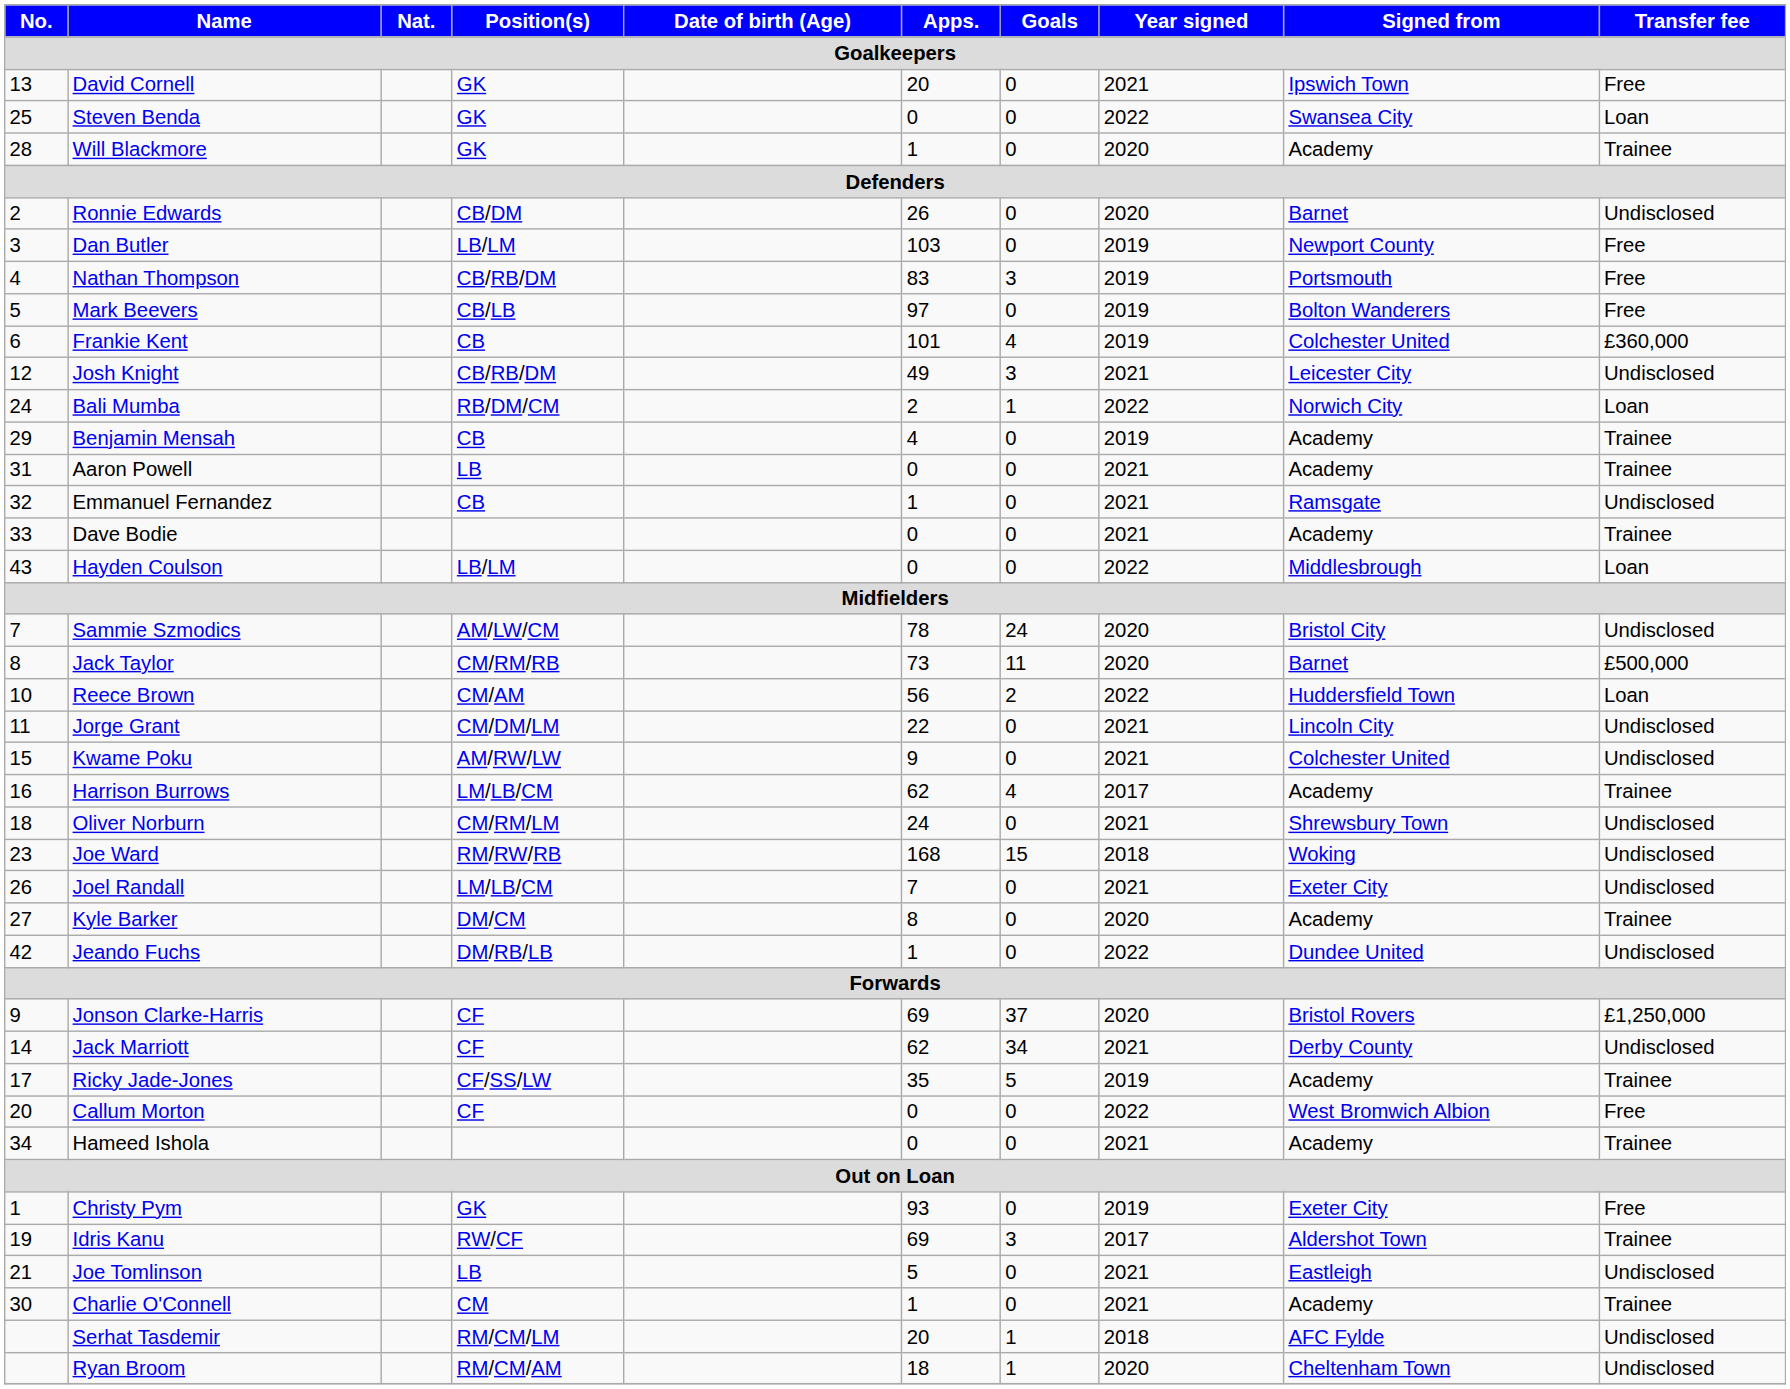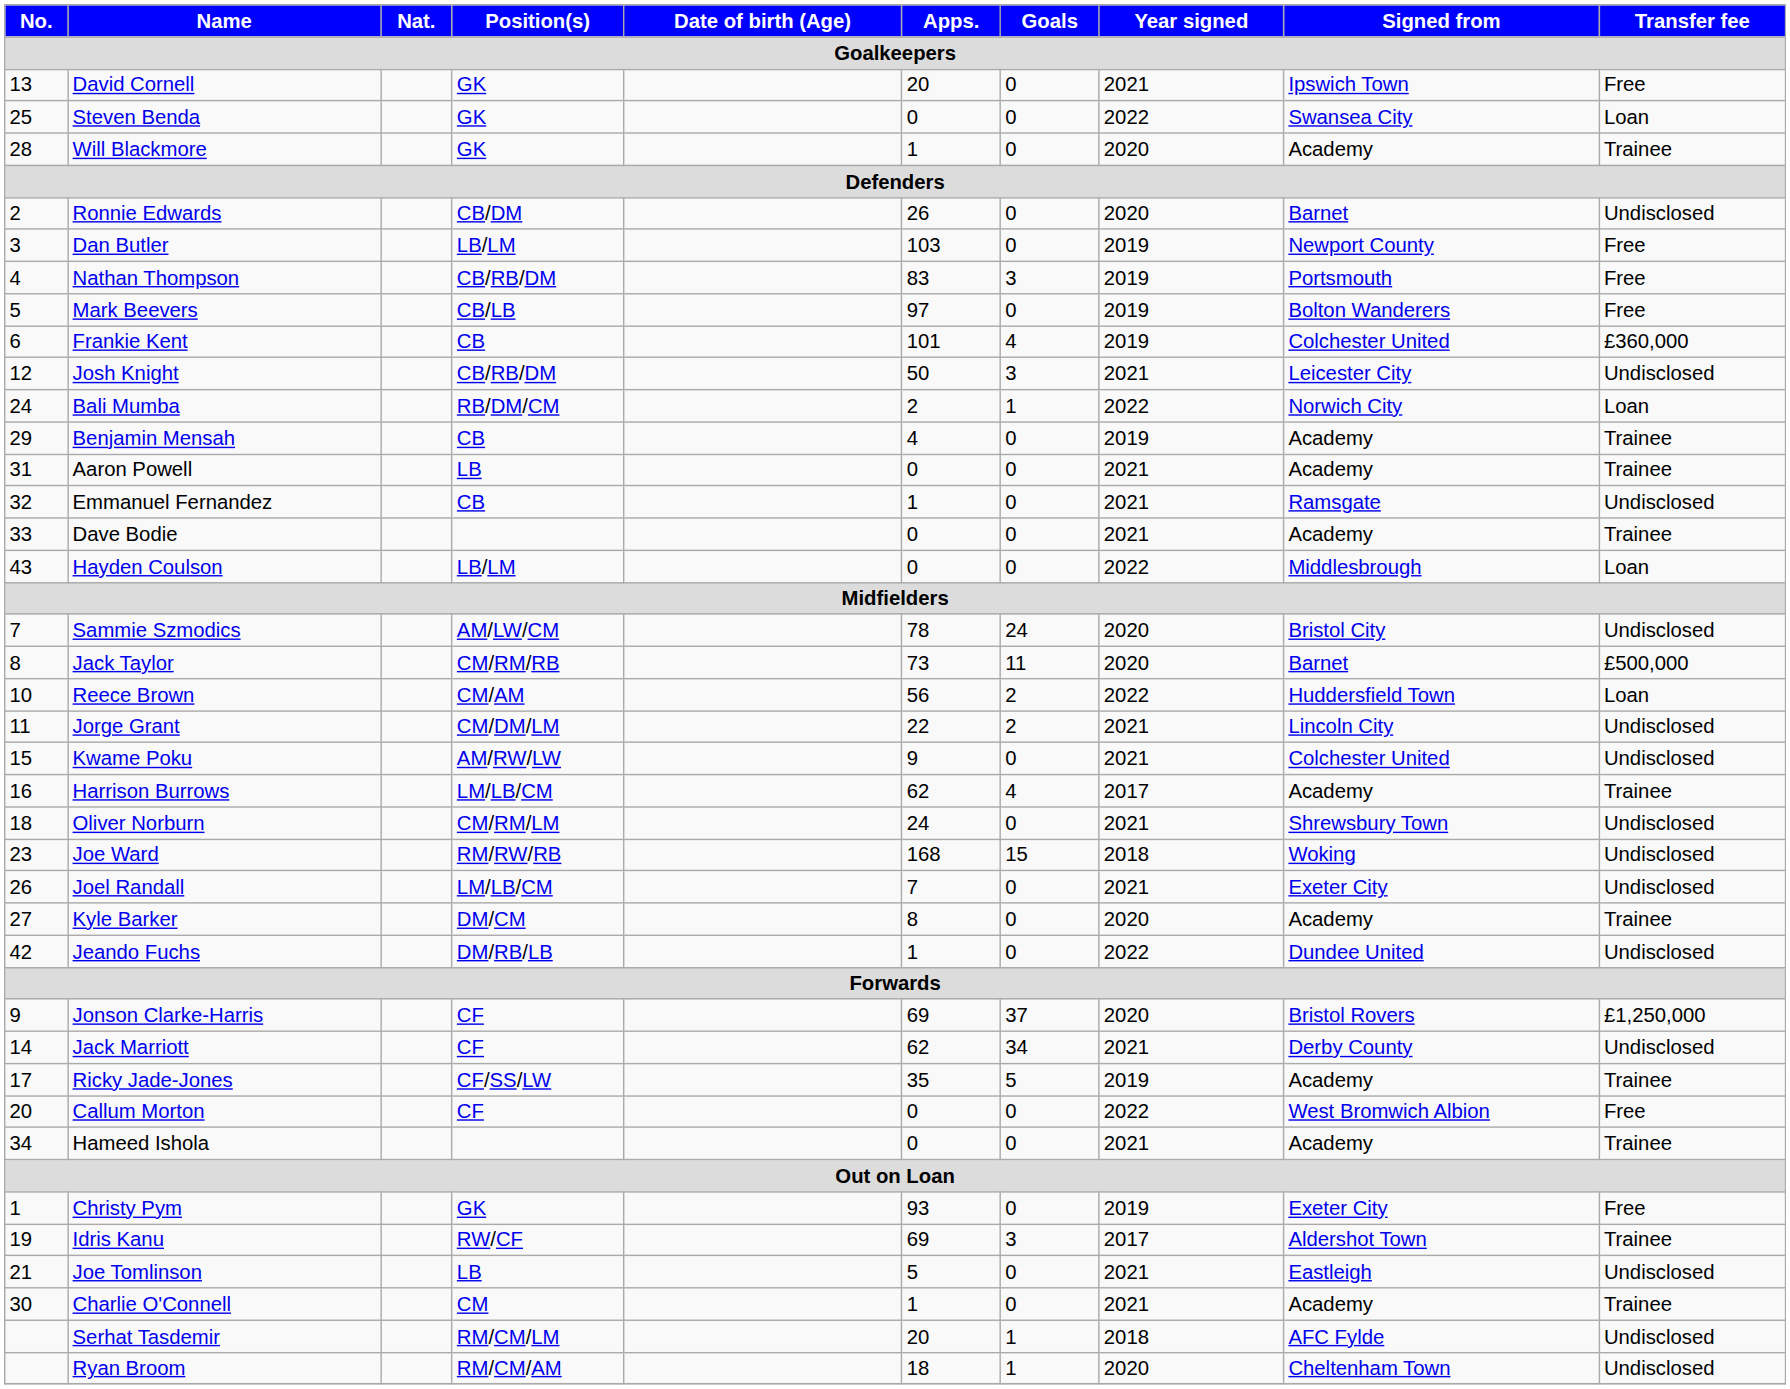Josh Knight | Apps.: 49 -> 50
Jorge Grant | Goals: 0 -> 2
